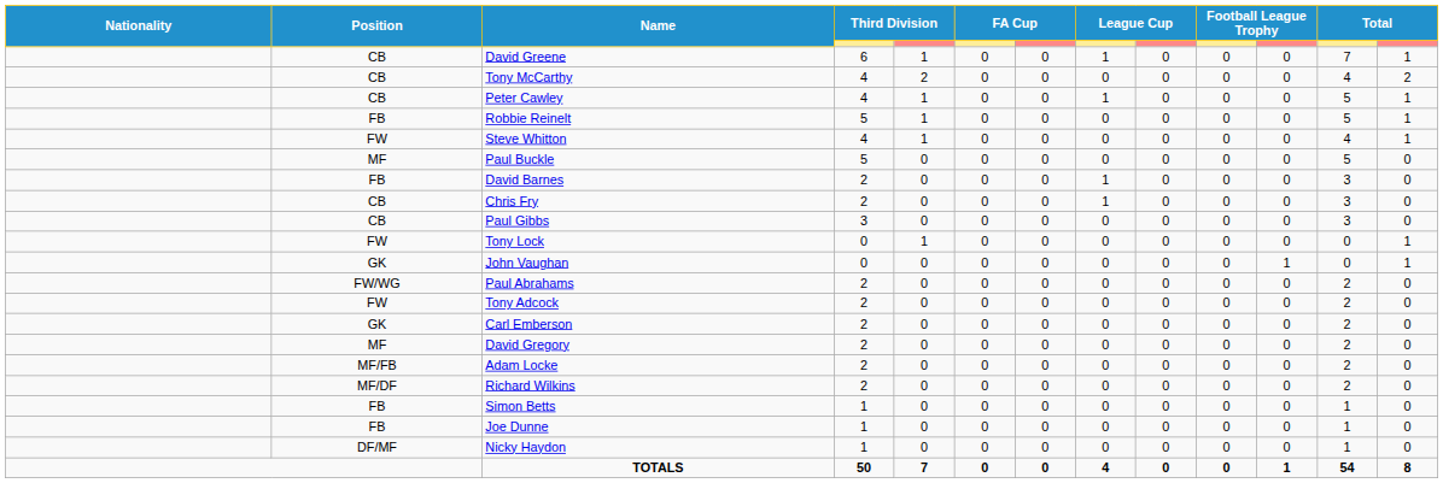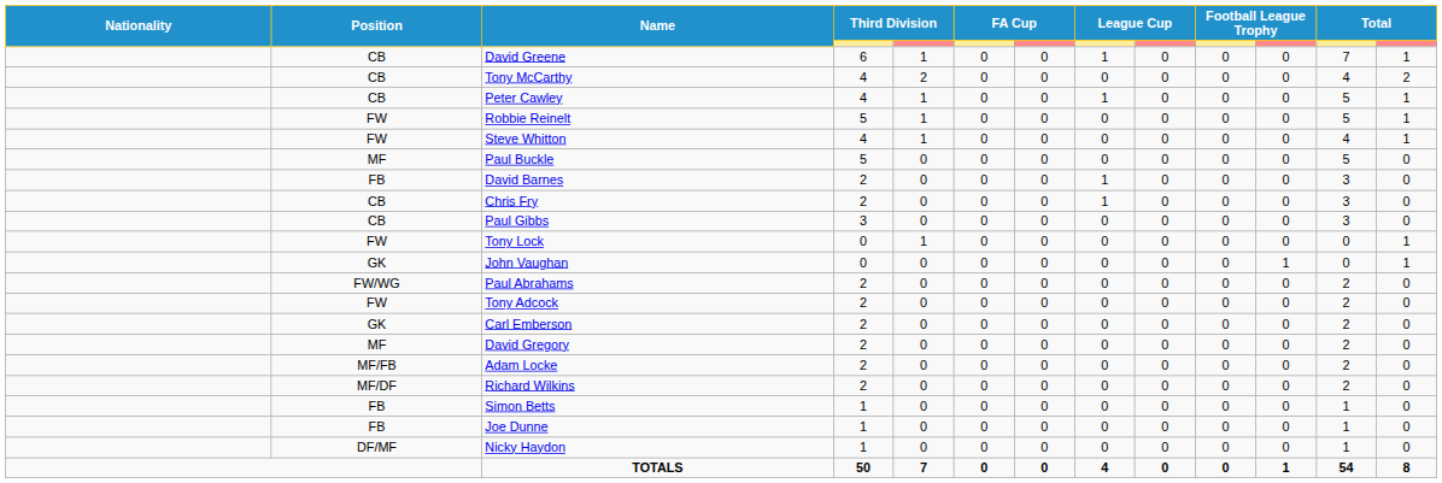Robbie Reinelt | Position: FB -> FW
